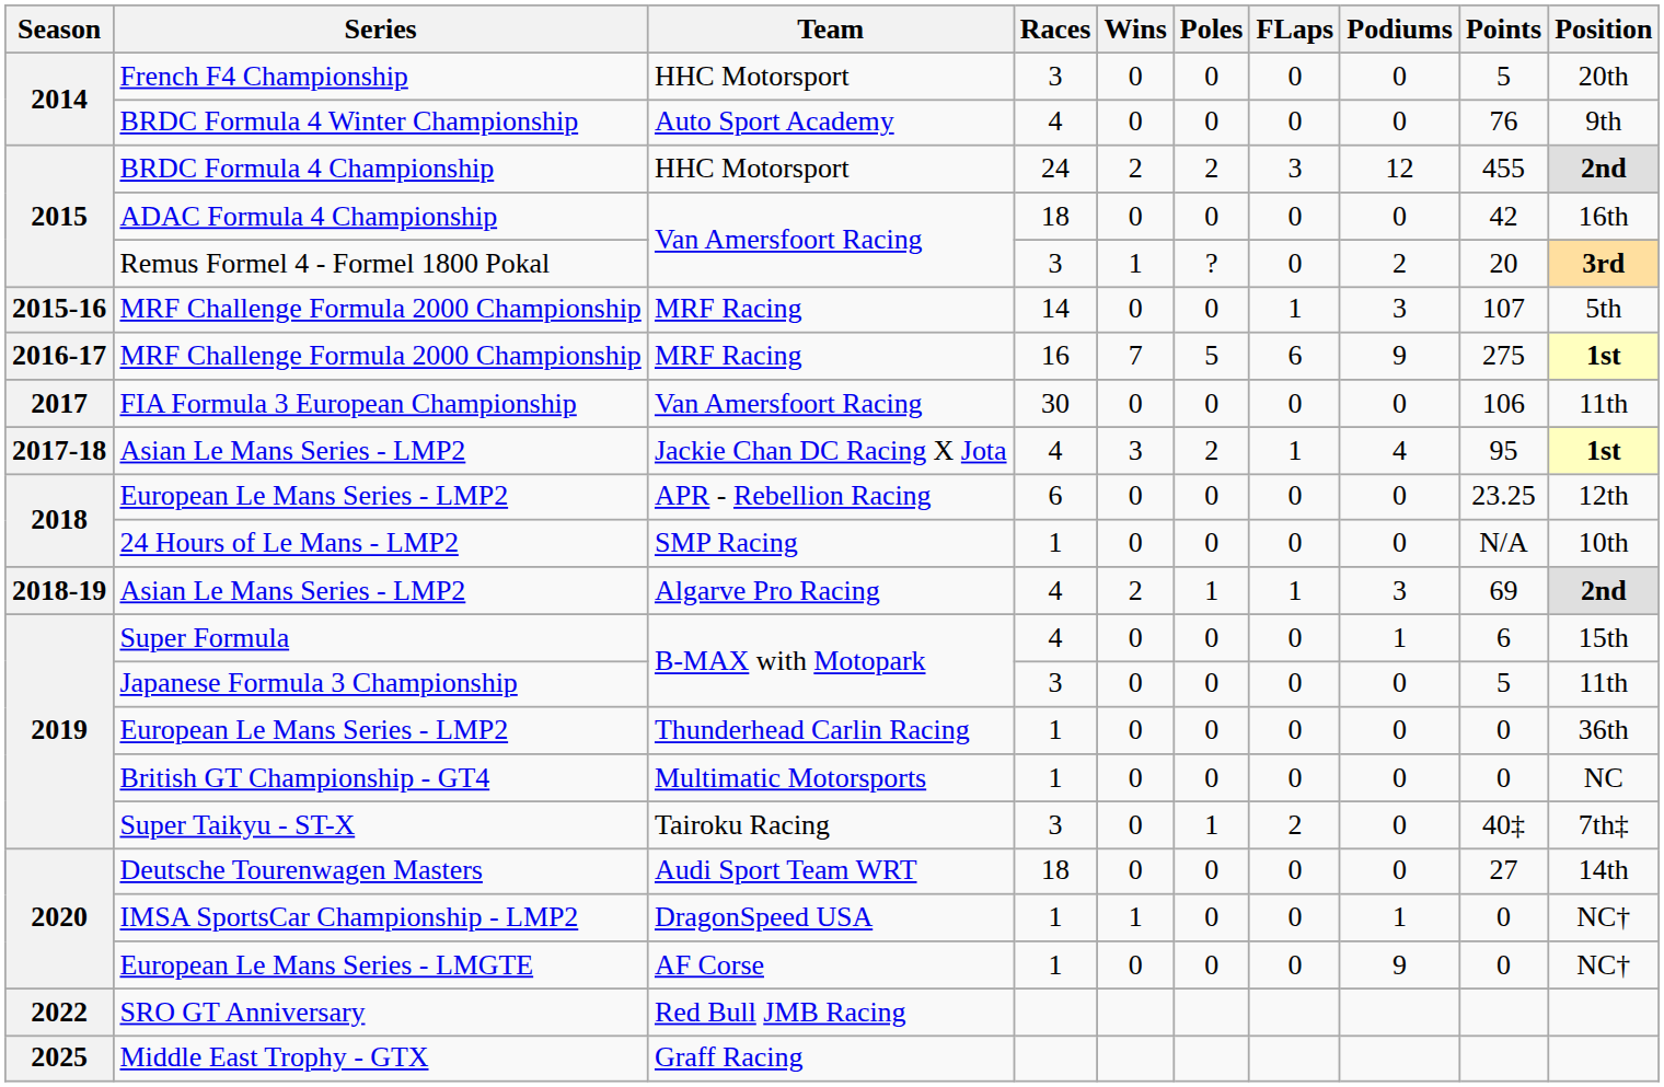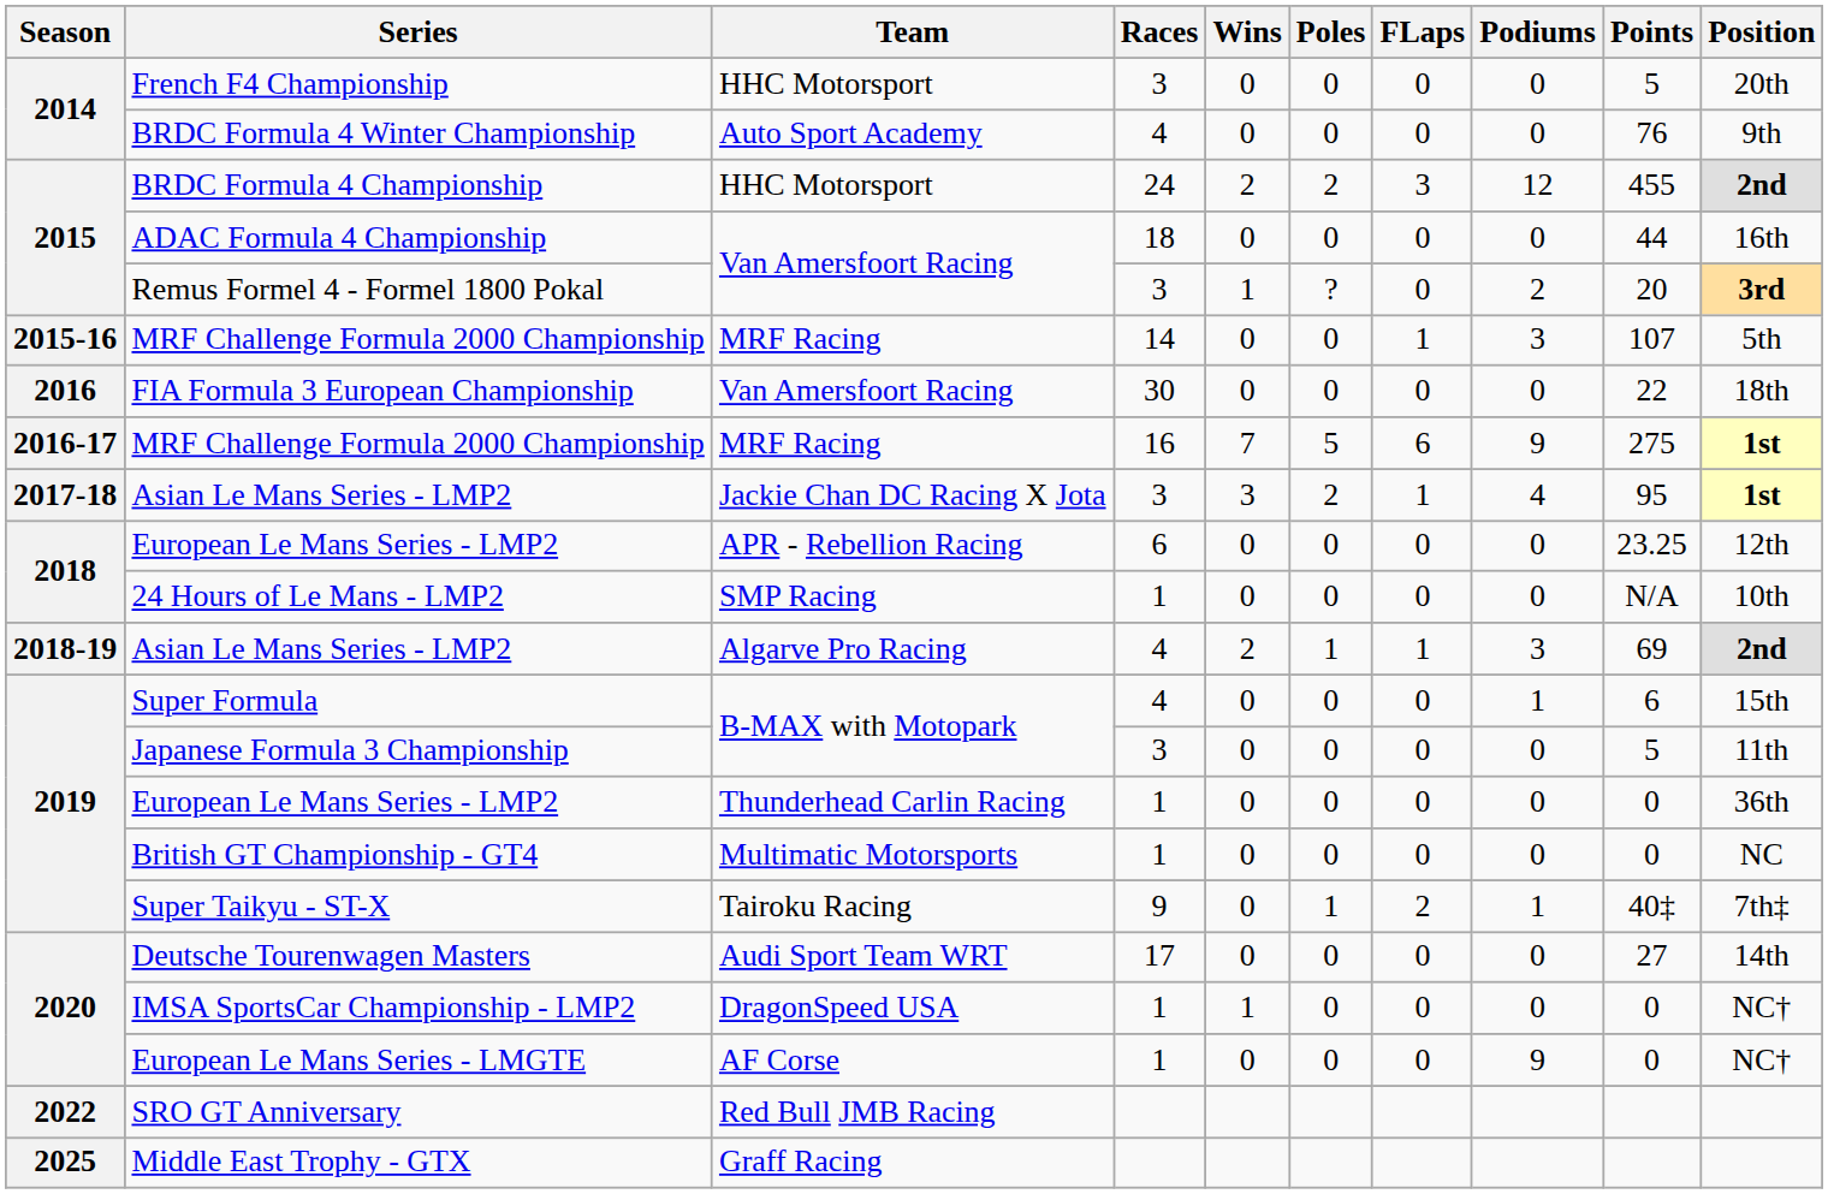ADAC Formula 4 Championship | Points: 42 -> 44
+ row: 2016 | FIA Formula 3 European Championship | Van Amersfoort Racing | 30 | 0 | 0 | 0 | 0 | 22 | 18th
- row: 2017 | FIA Formula 3 European Championship | Van Amersfoort Racing | 30 | 0 | 0 | 0 | 0 | 106 | 11th
2017-18 / Asian Le Mans Series - LMP2 | Races: 4 -> 3
Super Taikyu - ST-X | Races: 3 -> 9
Super Taikyu - ST-X | Podiums: 0 -> 1
Deutsche Tourenwagen Masters | Races: 18 -> 17
IMSA SportsCar Championship - LMP2 | Podiums: 1 -> 0
